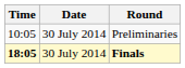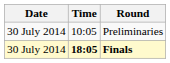columns swapped: Date <-> Time
